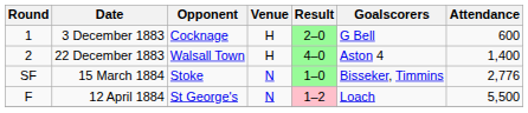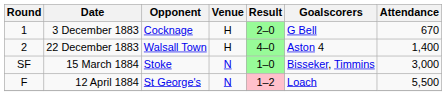3 December 1883 | Attendance: 600 -> 670
15 March 1884 | Attendance: 2,776 -> 3,000
